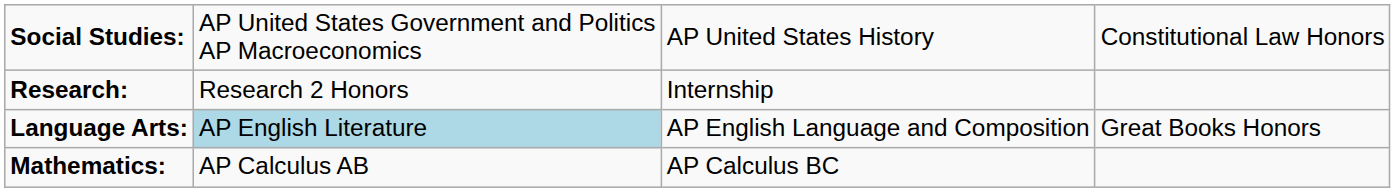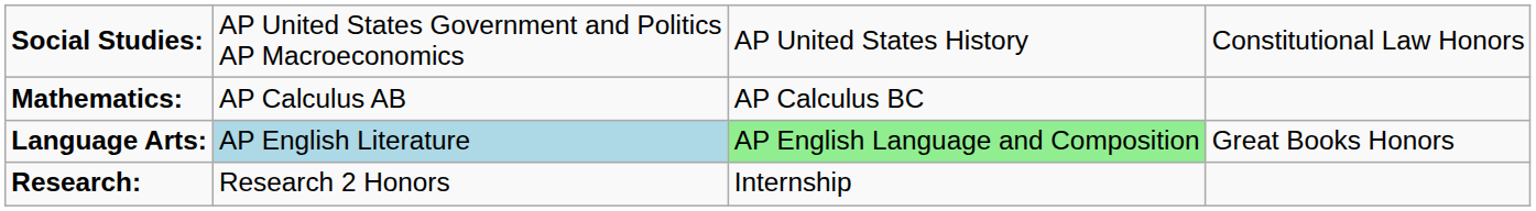rows swapped: Research: <-> Mathematics:
Language Arts: | column 3: no background -> lightgreen background
